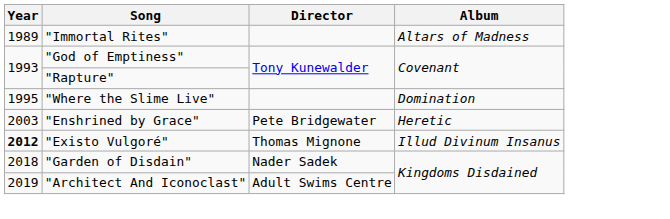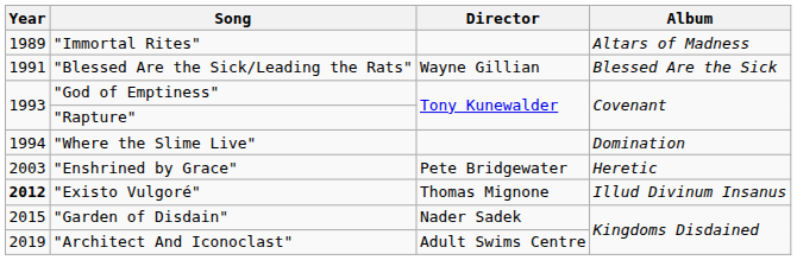+ row: 1991 | "Blessed Are the Sick/Leading the Rats" | Wayne Gillian | Blessed Are the Sick
"Where the Slime Live" | Year: 1995 -> 1994
"Garden of Disdain" | Year: 2018 -> 2015
